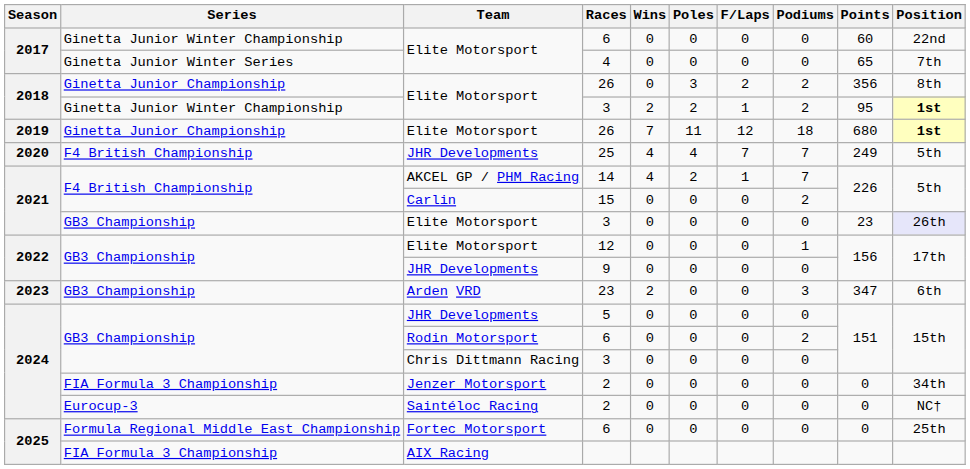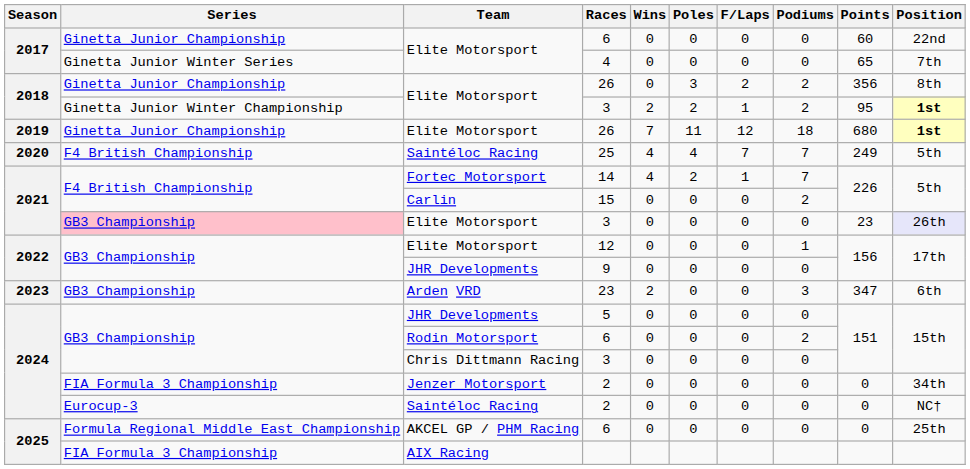2017 / 6 | Series: Ginetta Junior Winter Championship -> Ginetta Junior Championship
25 | Team: JHR Developments -> Saintéloc Racing
14 | Team: AKCEL GP / PHM Racing -> Fortec Motorsport
2021 / 3 | Series: no background -> pink background
2025 / 6 | Team: Fortec Motorsport -> AKCEL GP / PHM Racing
